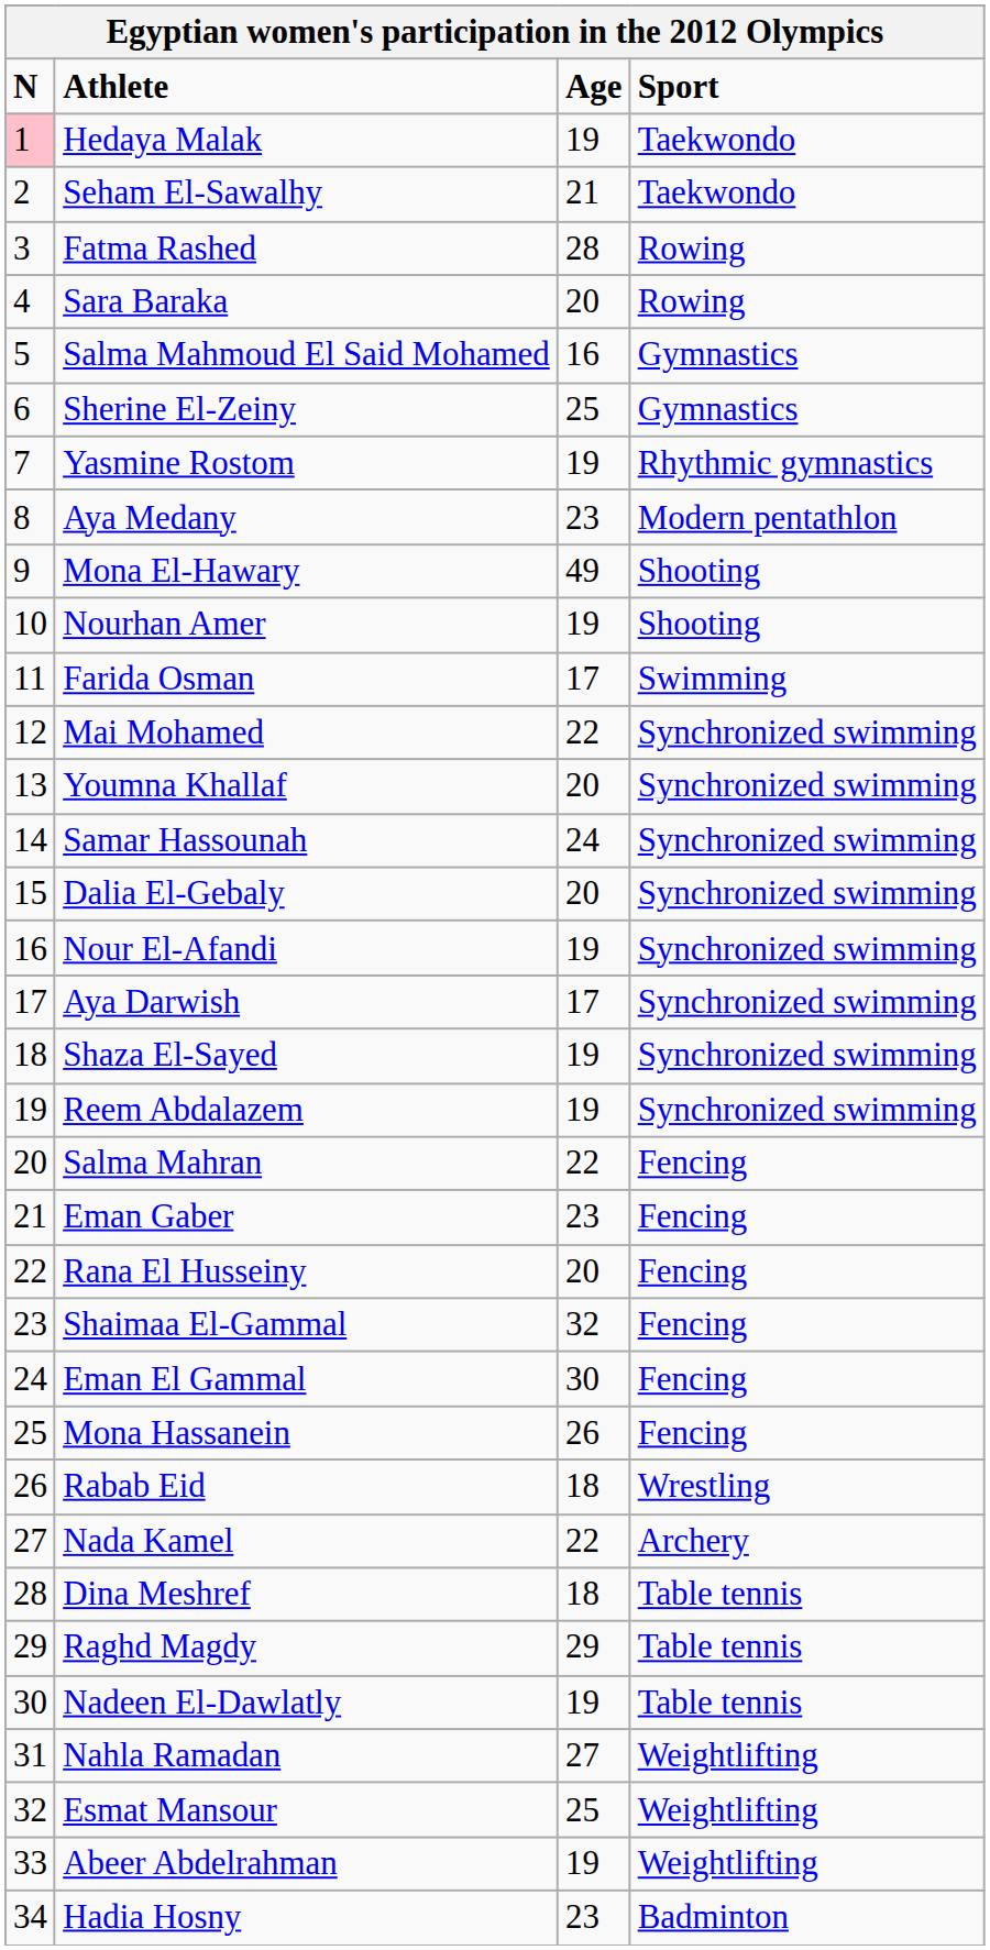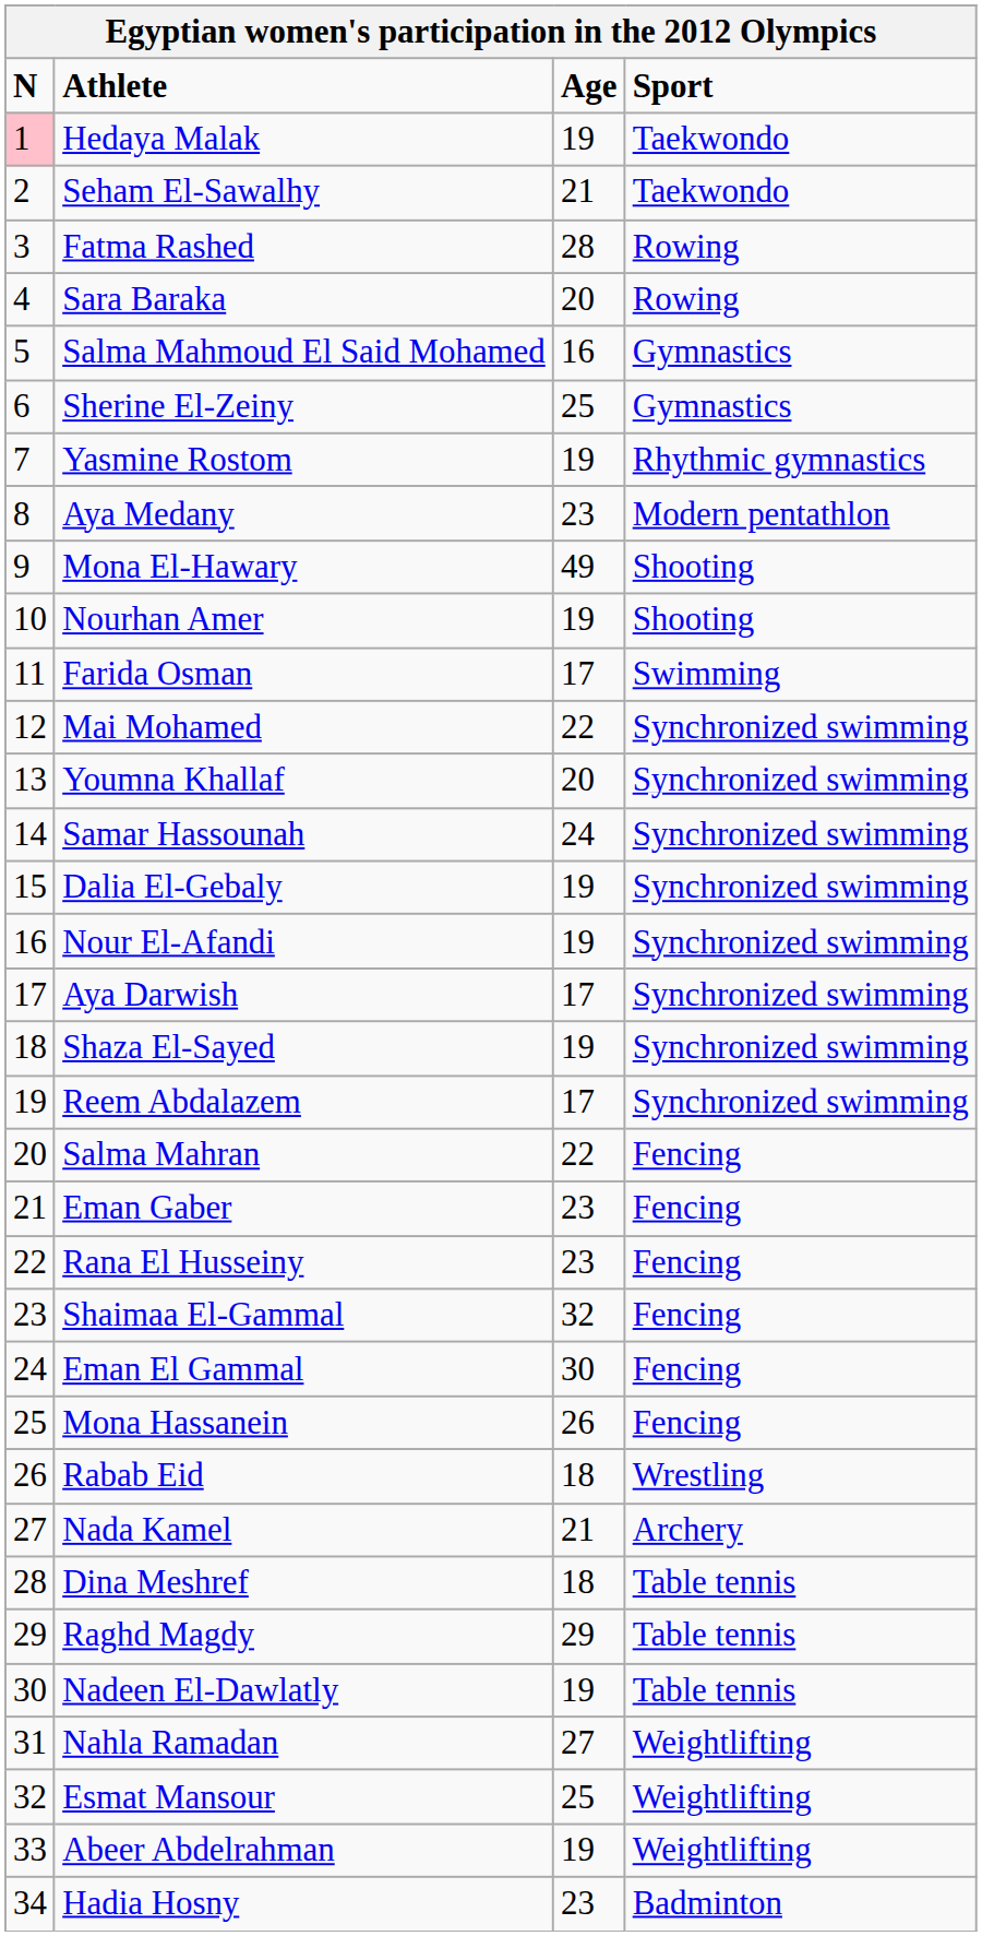Dalia El-Gebaly | Age: 20 -> 19
Reem Abdalazem | Age: 19 -> 17
Rana El Husseiny | Age: 20 -> 23
Nada Kamel | Age: 22 -> 21
